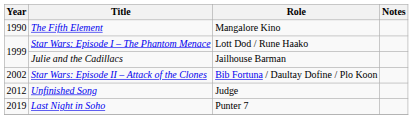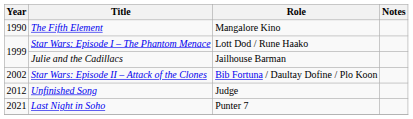Last Night in Soho | Year: 2019 -> 2021
